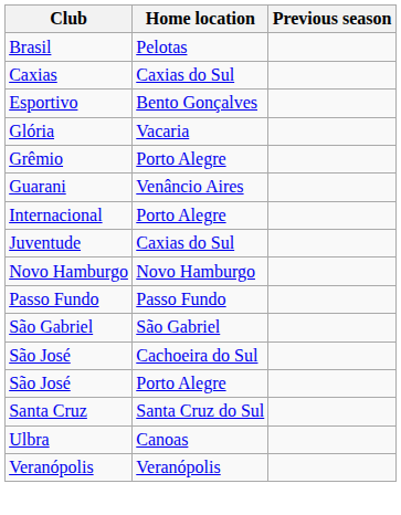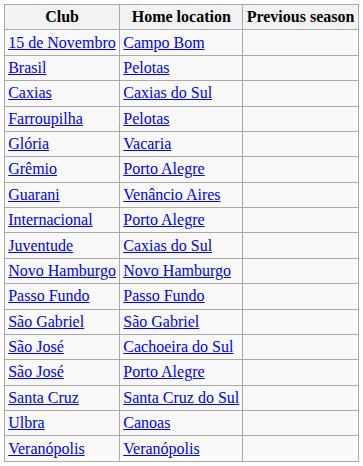+ row: 15 de Novembro | Campo Bom
- row: Esportivo | Bento Gonçalves
+ row: Farroupilha | Pelotas
